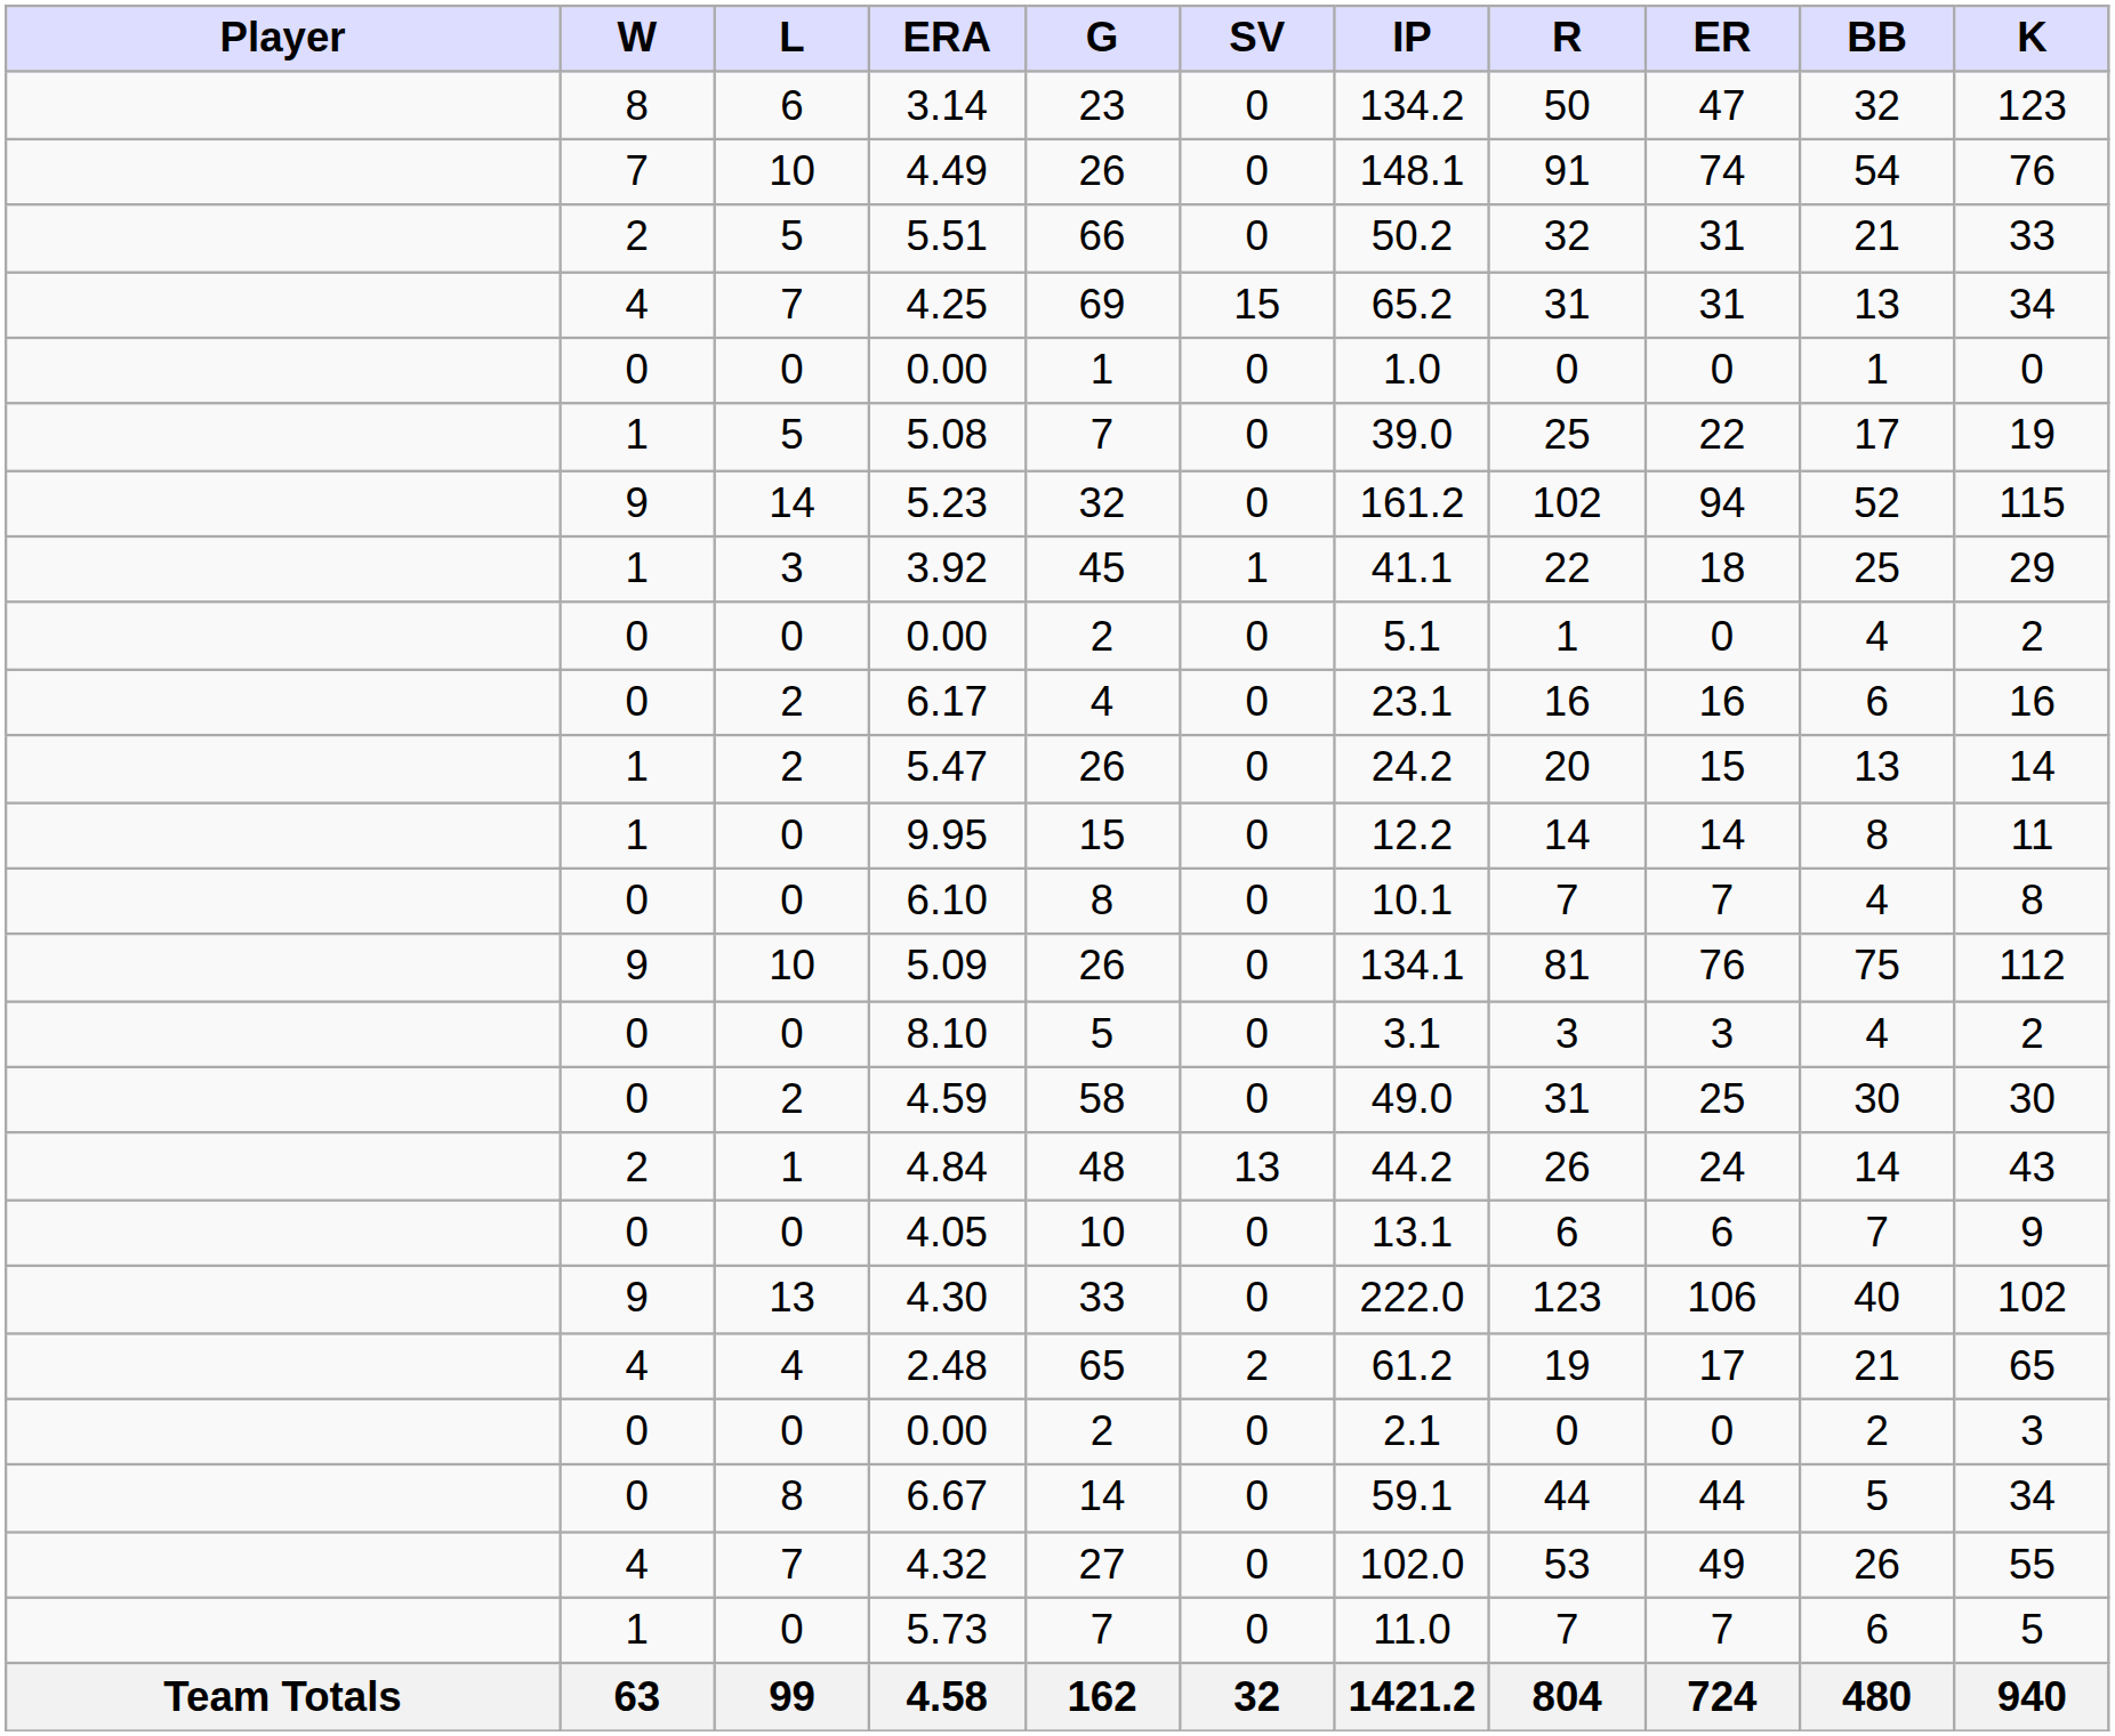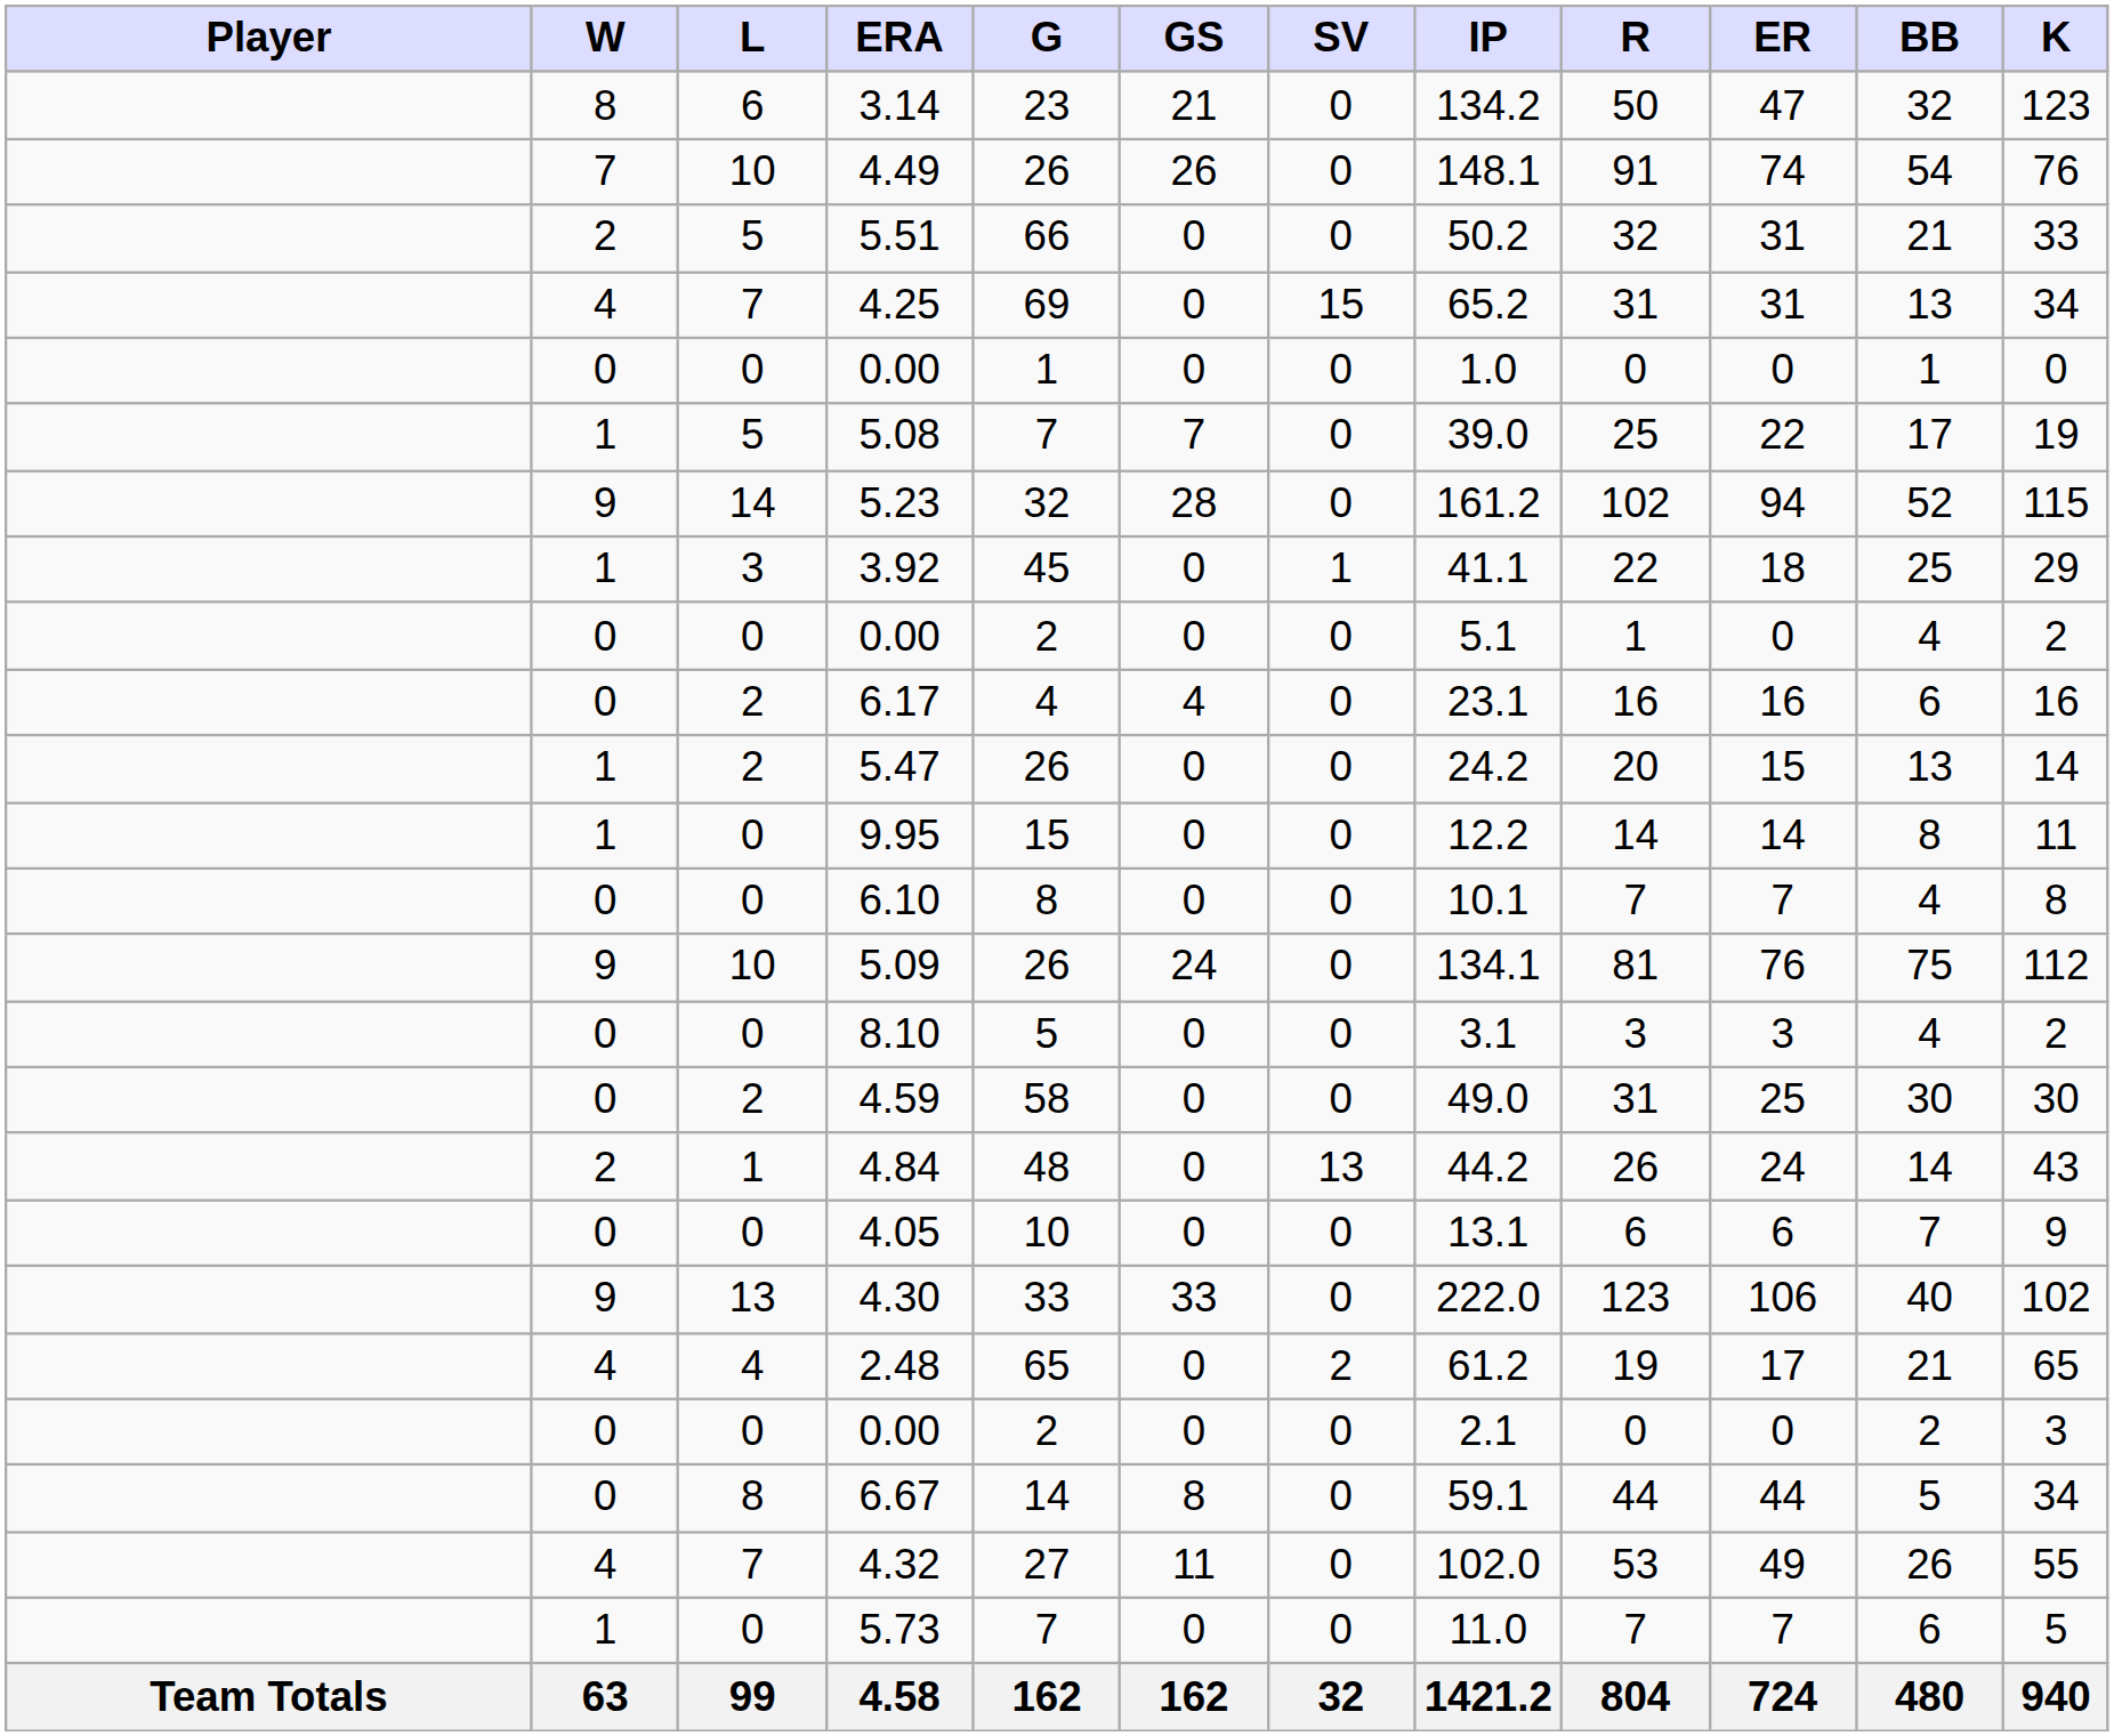+ column: GS | 21 | 26 | 0 | 0 | 0 | 7 | 28 | 0 | 0 | 4 | 0 | 0 | 0 | 24 | 0 | 0 | 0 | 0 | 33 | 0 | 0 | 8 | 11 | 0 | 162
